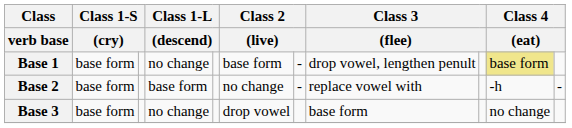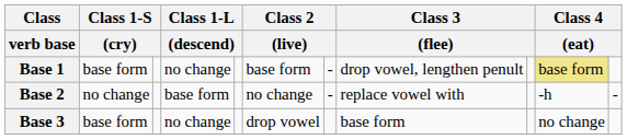Base 2 | column 2: base form -> no change
